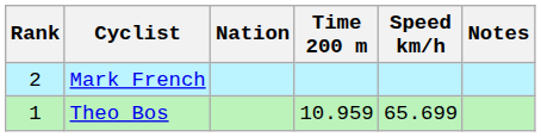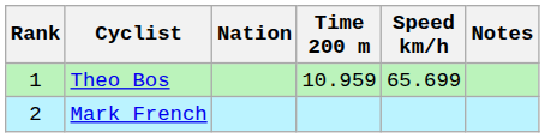rows swapped: Theo Bos <-> Mark French
